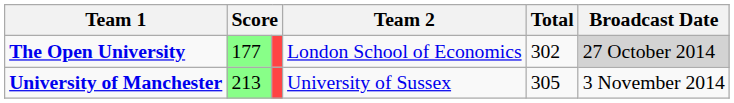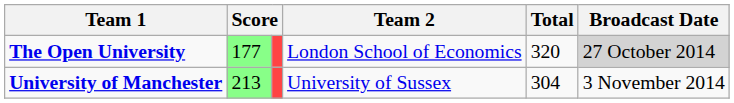The Open University | Total: 302 -> 320
University of Manchester | Total: 305 -> 304
